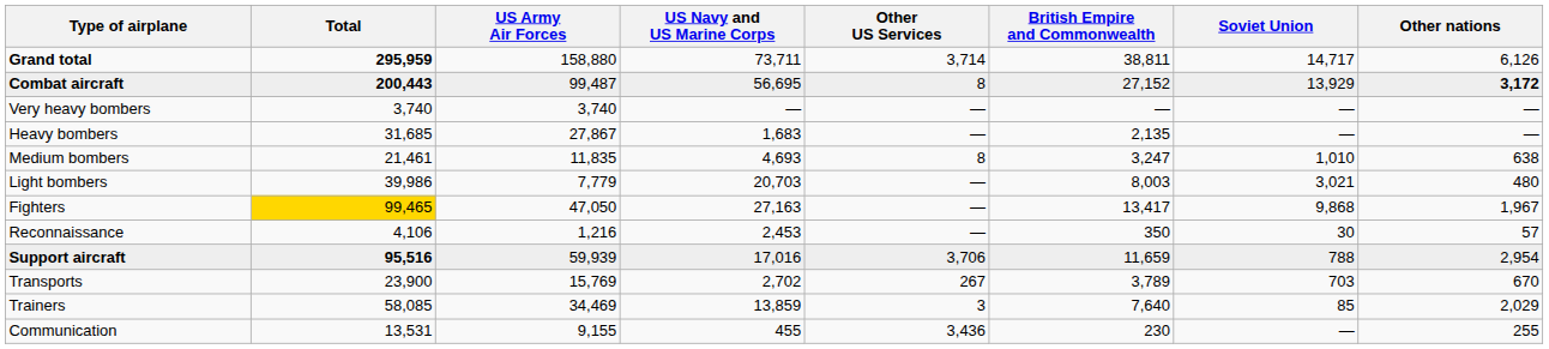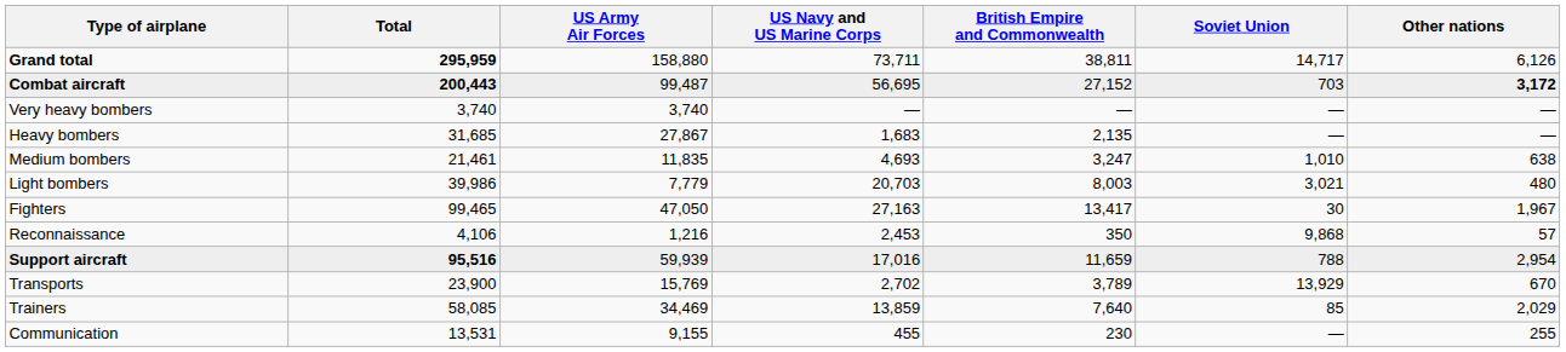- column: Other US Services | 3,714 | 8 | — | — | 8 | — | — | — | 3,706 | 267 | 3 | 3,436
Combat aircraft | Soviet Union: 13,929 -> 703
Fighters | Total: gold background -> no background
Fighters | Soviet Union: 9,868 -> 30
Reconnaissance | Soviet Union: 30 -> 9,868
Transports | Soviet Union: 703 -> 13,929
